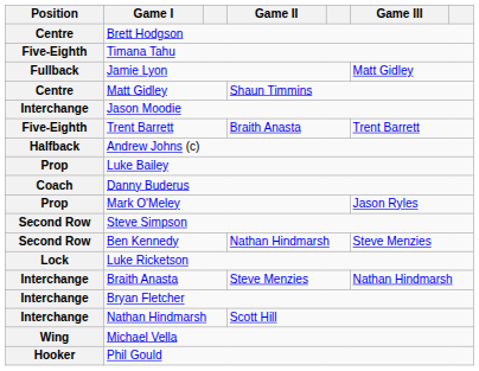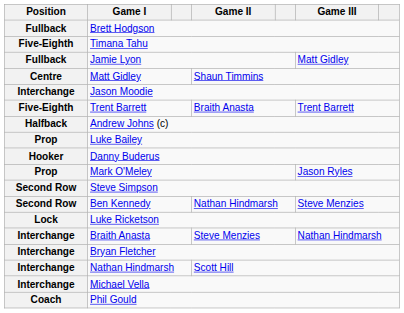Brett Hodgson | Position: Centre -> Fullback
Danny Buderus | Position: Coach -> Hooker
Michael Vella | Position: Wing -> Interchange
Phil Gould | Position: Hooker -> Coach
